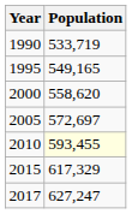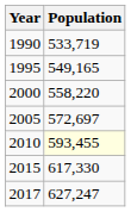2000 | Population: 558,620 -> 558,220
2015 | Population: 617,329 -> 617,330
